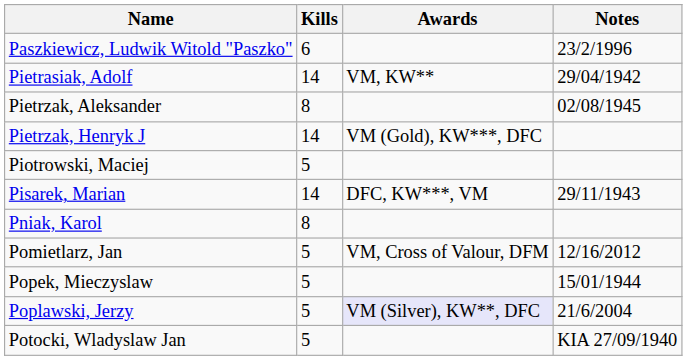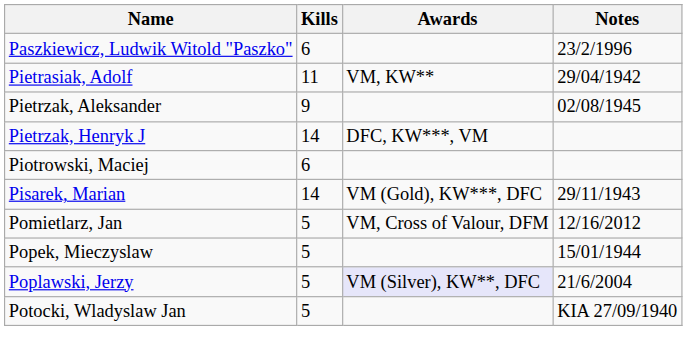Pietrasiak, Adolf | Kills: 14 -> 11
Pietrzak, Aleksander | Kills: 8 -> 9
Pietrzak, Henryk J | Awards: VM (Gold), KW***, DFC -> DFC, KW***, VM
Piotrowski, Maciej | Kills: 5 -> 6
Pisarek, Marian | Awards: DFC, KW***, VM -> VM (Gold), KW***, DFC
- row: Pniak, Karol | 8
